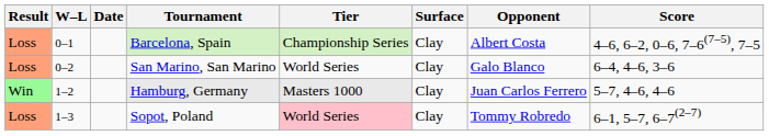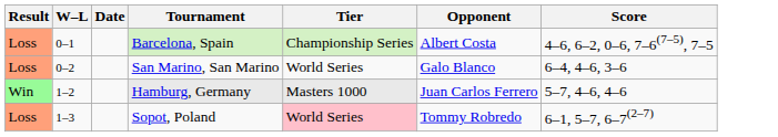- column: Surface | Clay | Clay | Clay | Clay
